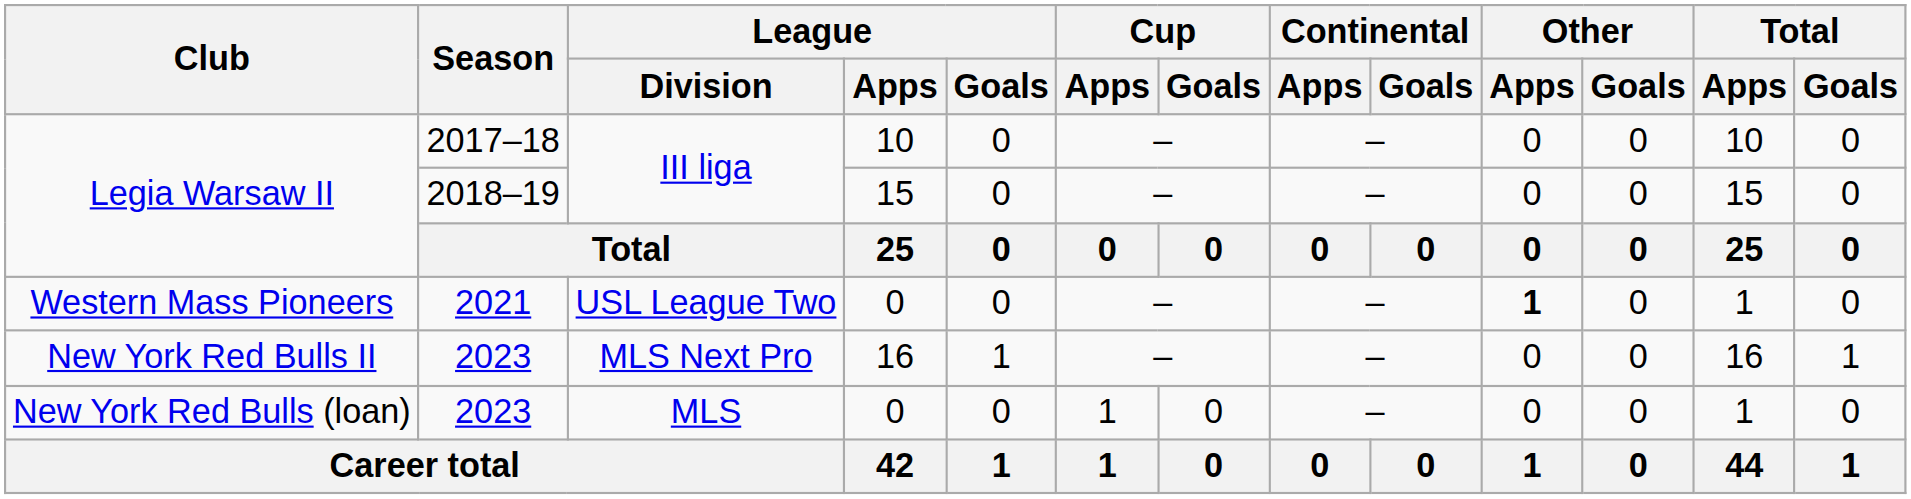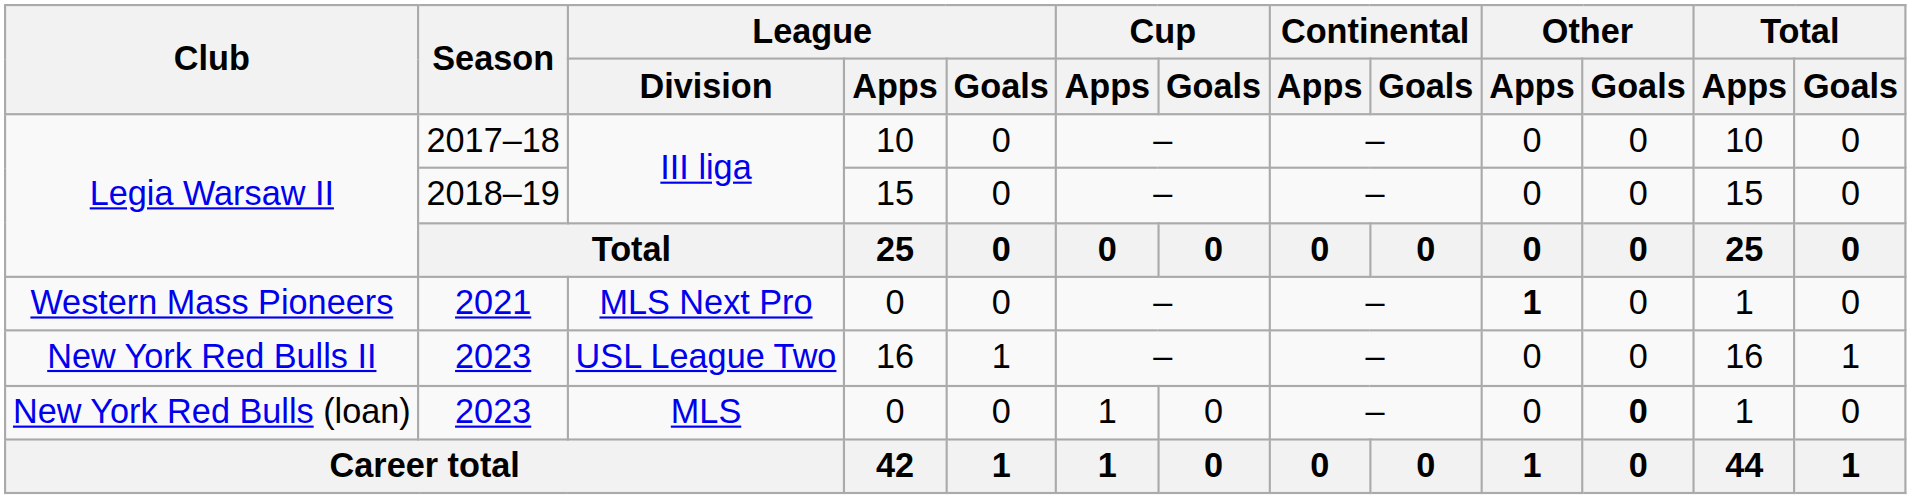Western Mass Pioneers | League / Division: USL League Two -> MLS Next Pro
New York Red Bulls II | League / Division: MLS Next Pro -> USL League Two
New York Red Bulls (loan) | Other / Goals: normal -> bold
